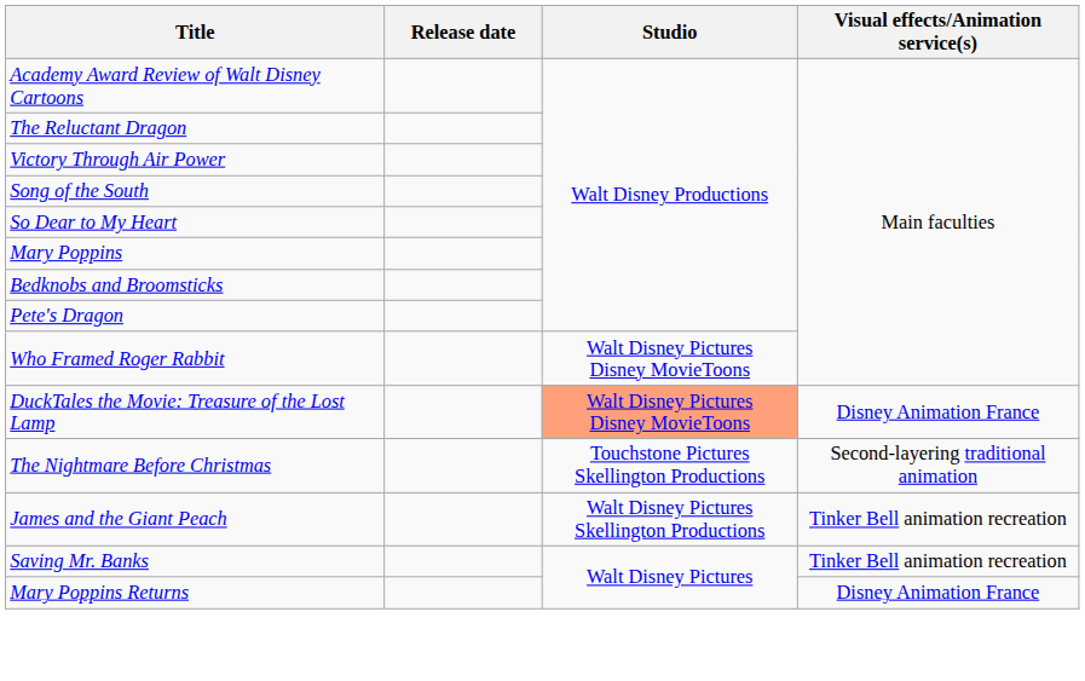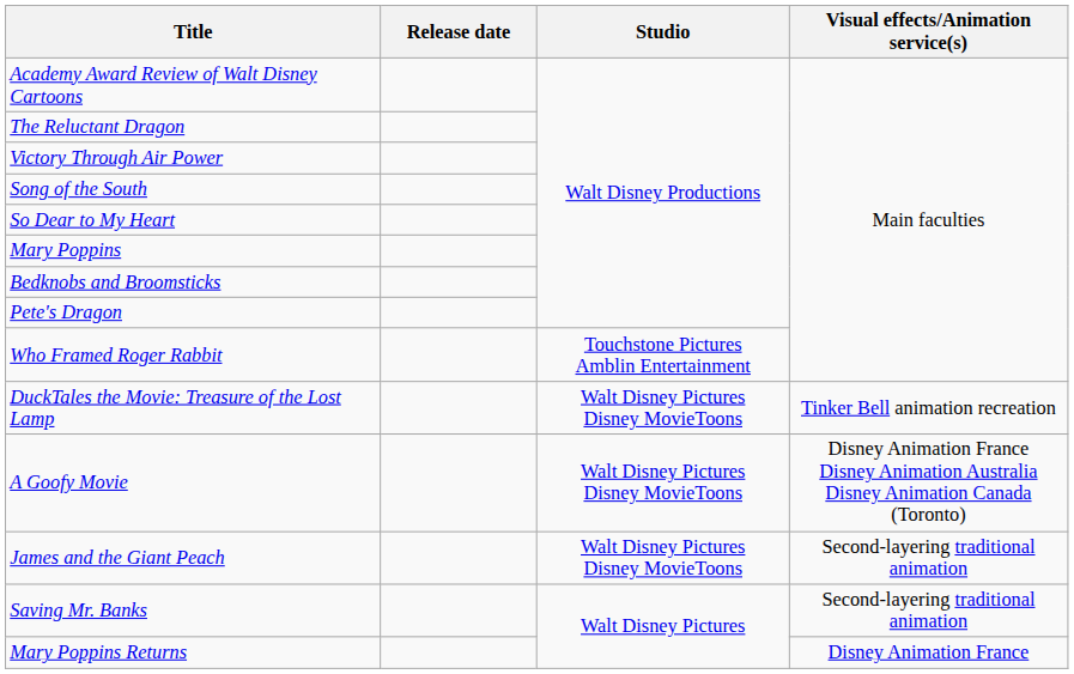Who Framed Roger Rabbit | Studio: Walt Disney Pictures Disney MovieToons -> Touchstone Pictures Amblin Entertainment
DuckTales the Movie: Treasure of the Lost Lamp | Studio: lightsalmon background -> no background
DuckTales the Movie: Treasure of the Lost Lamp | Visual effects/Animation service(s): Disney Animation France -> Tinker Bell animation recreation
- row: The Nightmare Before Christmas | Touchstone Pictures Skellington Productions | Second-layering traditional animation
+ row: A Goofy Movie | Walt Disney Pictures Disney MovieToons | Disney Animation France Disney Animation Australia Disney Animation Canada (Toronto)
James and the Giant Peach | Studio: Walt Disney Pictures Skellington Productions -> Walt Disney Pictures Disney MovieToons
James and the Giant Peach | Visual effects/Animation service(s): Tinker Bell animation recreation -> Second-layering traditional animation
Saving Mr. Banks | Visual effects/Animation service(s): Tinker Bell animation recreation -> Second-layering traditional animation
